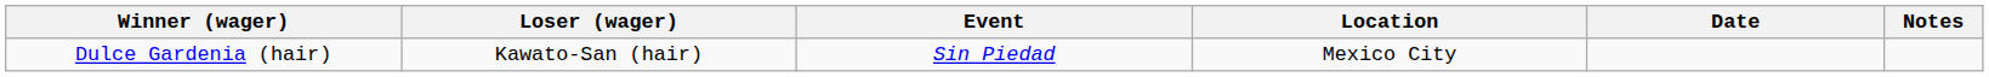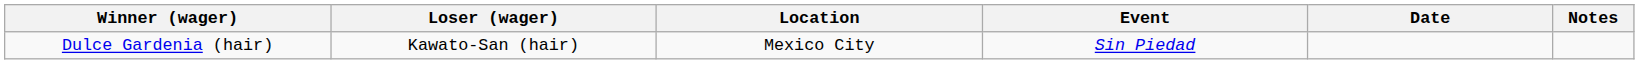columns swapped: Location <-> Event
